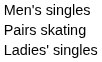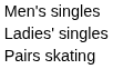rows swapped: Ladies' singles <-> Pairs skating
